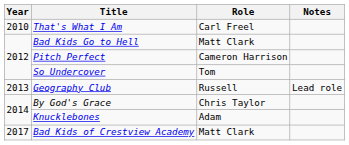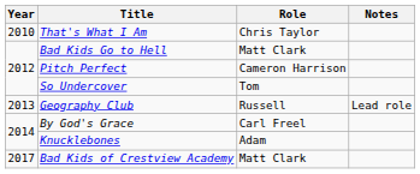That's What I Am | Role: Carl Freel -> Chris Taylor
By God's Grace | Role: Chris Taylor -> Carl Freel
